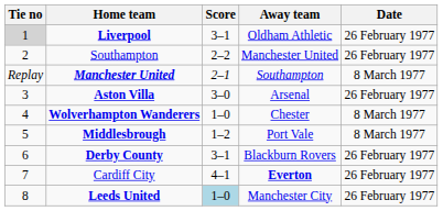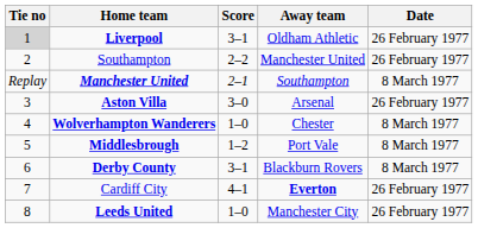Derby County | Date: 26 February 1977 -> 8 March 1977
Leeds United | Score: lightblue background -> no background
